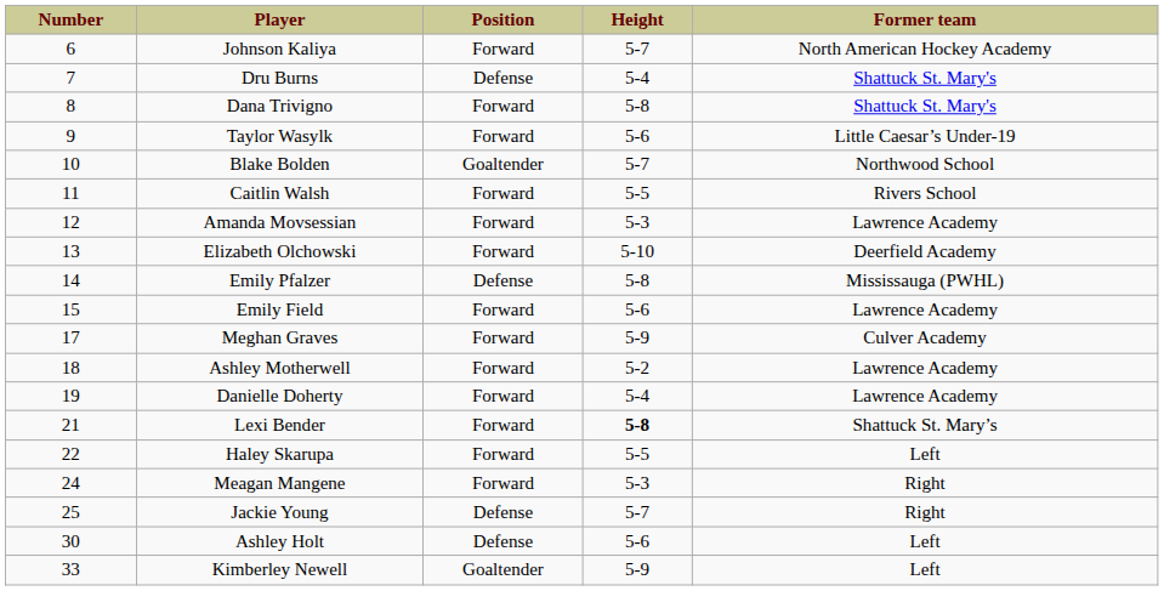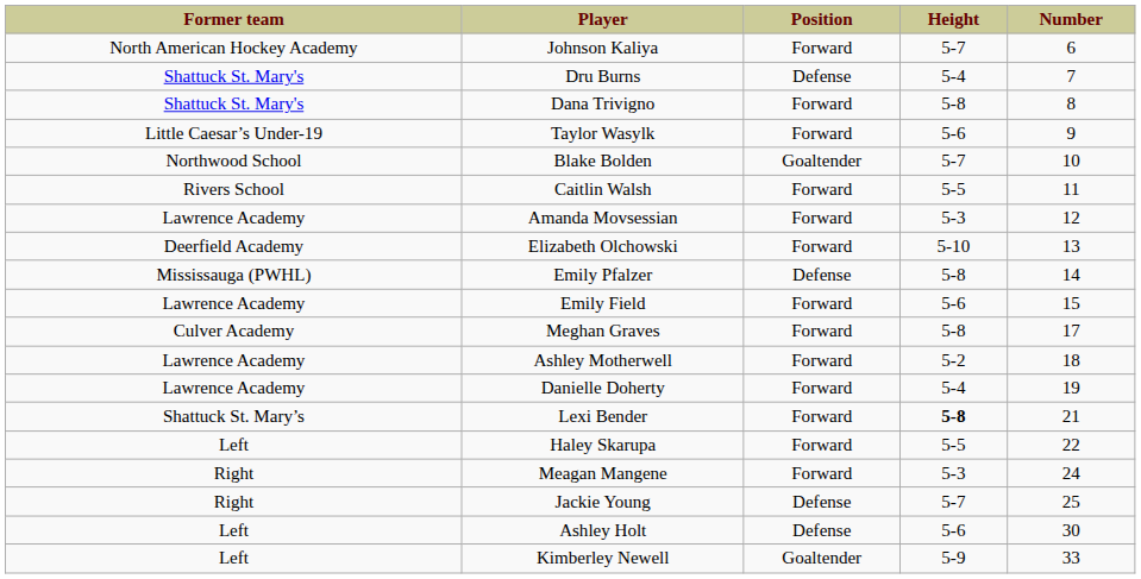columns swapped: Number <-> Former team
Meghan Graves | Height: 5-9 -> 5-8
